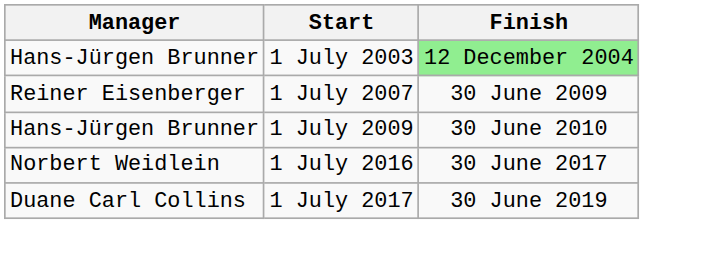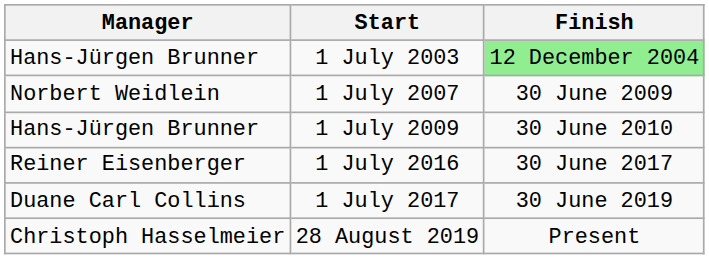1 July 2007 | Manager: Reiner Eisenberger -> Norbert Weidlein
1 July 2016 | Manager: Norbert Weidlein -> Reiner Eisenberger
+ row: Christoph Hasselmeier | 28 August 2019 | Present
